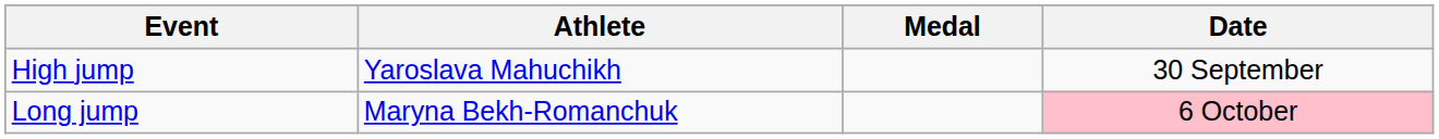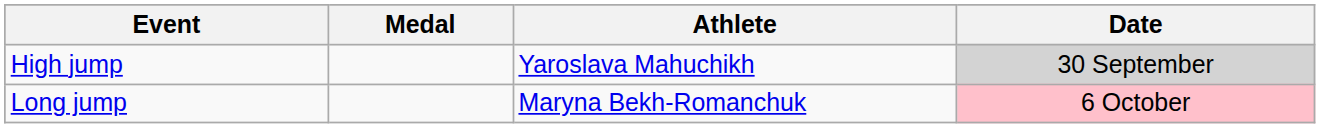columns swapped: Athlete <-> Medal
High jump | Date: no background -> lightgrey background
